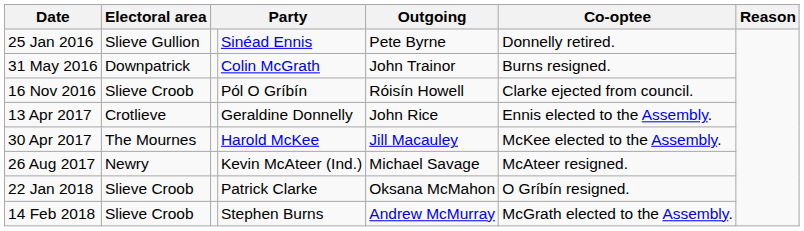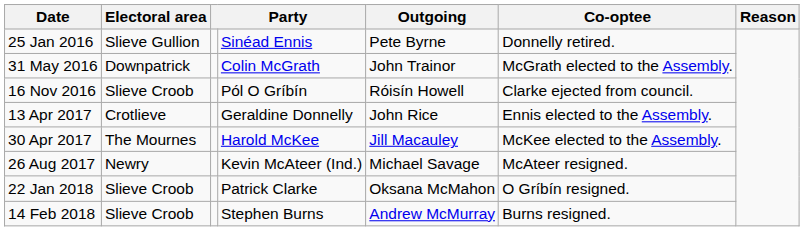31 May 2016 | Co-optee: Burns resigned. -> McGrath elected to the Assembly.
14 Feb 2018 | Co-optee: McGrath elected to the Assembly. -> Burns resigned.
